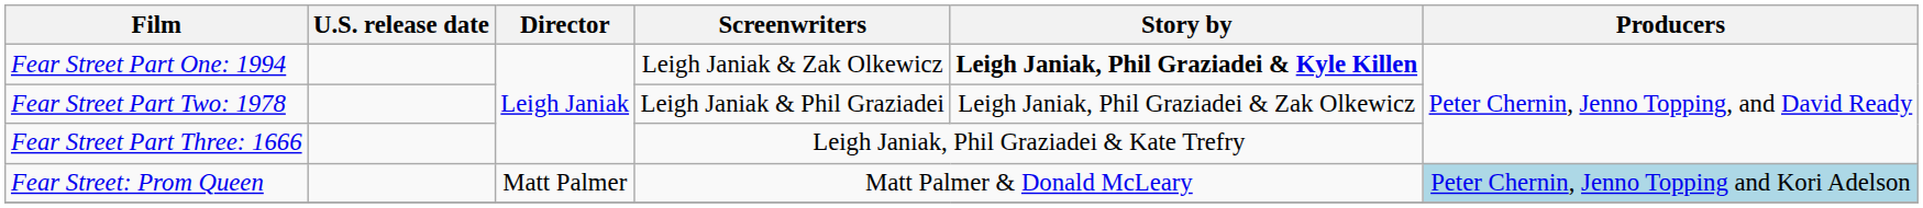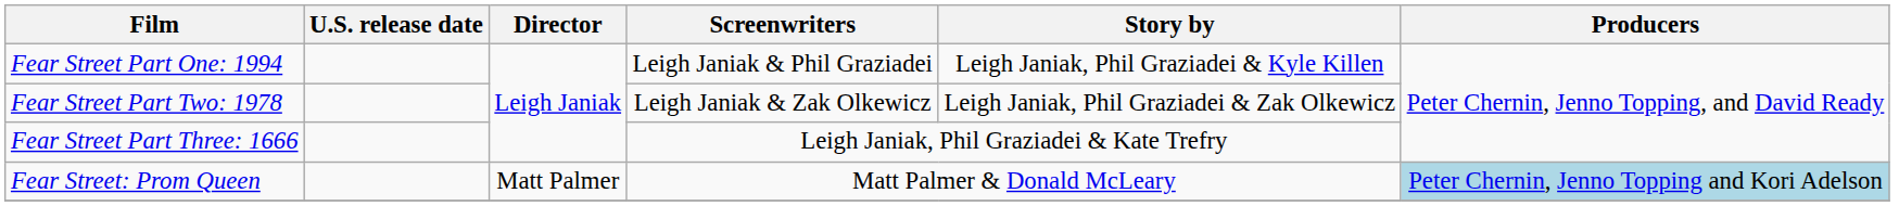Fear Street Part One: 1994 | Screenwriters: Leigh Janiak & Zak Olkewicz -> Leigh Janiak & Phil Graziadei
Fear Street Part One: 1994 | Story by: bold -> normal
Fear Street Part Two: 1978 | Screenwriters: Leigh Janiak & Phil Graziadei -> Leigh Janiak & Zak Olkewicz
